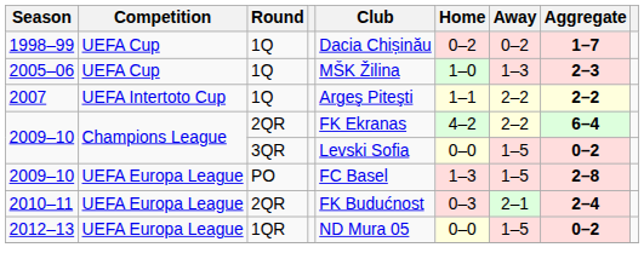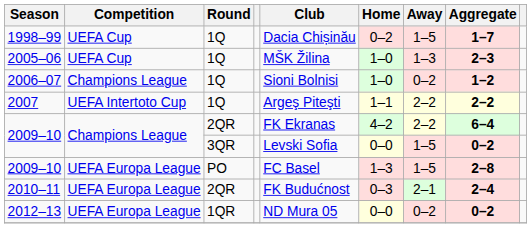1998–99 | Away: 0–2 -> 1–5
+ row: 2006–07 | Champions League | 1Q | Sioni Bolnisi | 1–0 | 0–2 | 1–2
2012–13 | Away: 1–5 -> 0–2
